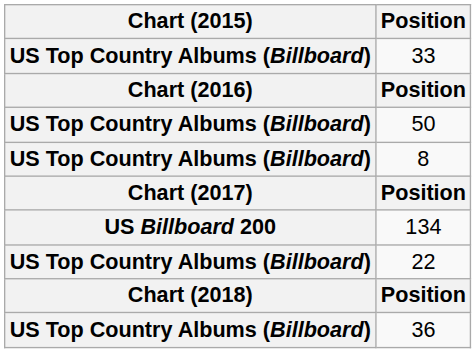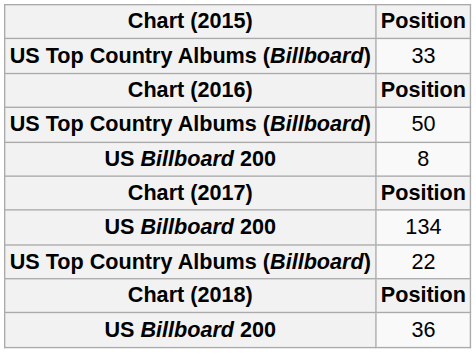8 | Chart (2015): US Top Country Albums (Billboard) -> US Billboard 200
36 | Chart (2015): US Top Country Albums (Billboard) -> US Billboard 200
